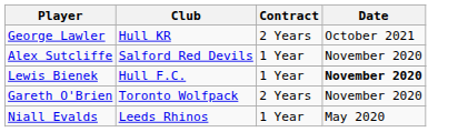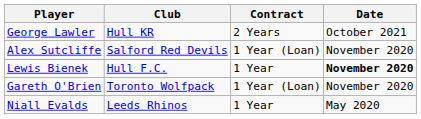Alex Sutcliffe | Contract: 1 Year -> 1 Year (Loan)
Gareth O'Brien | Contract: 2 Years -> 1 Year (Loan)
